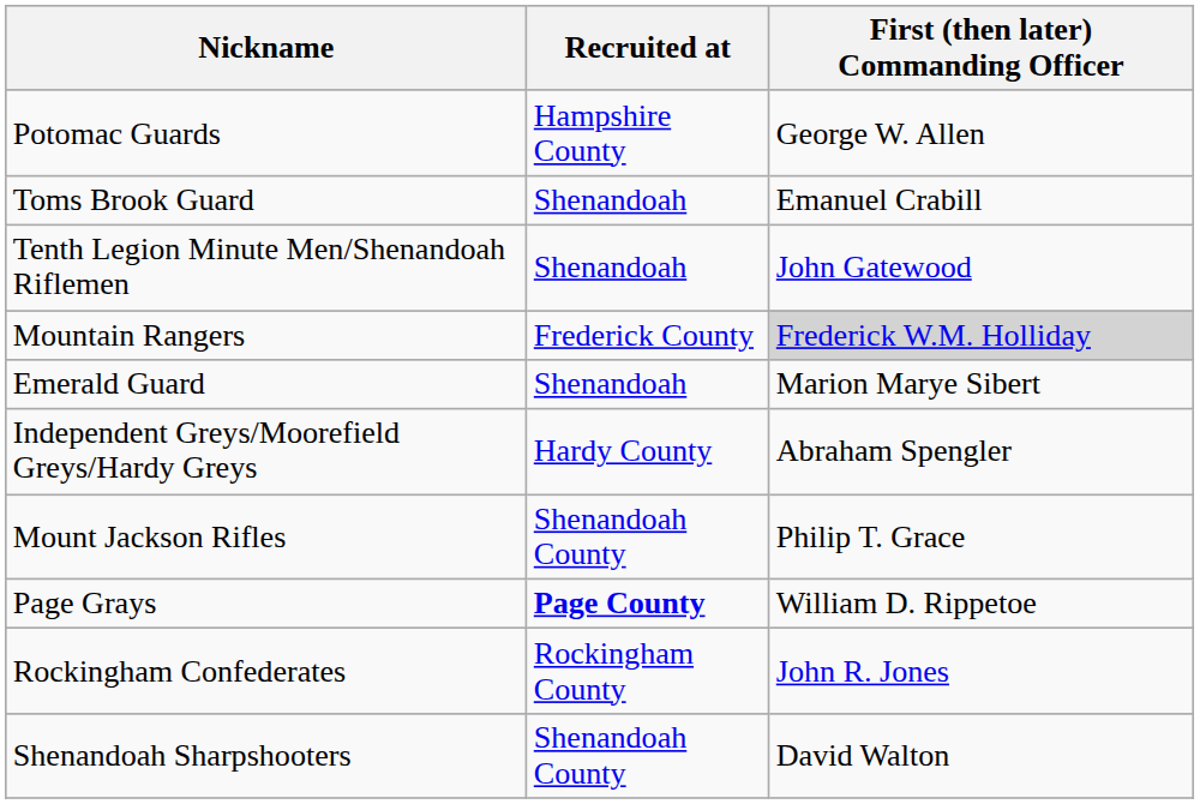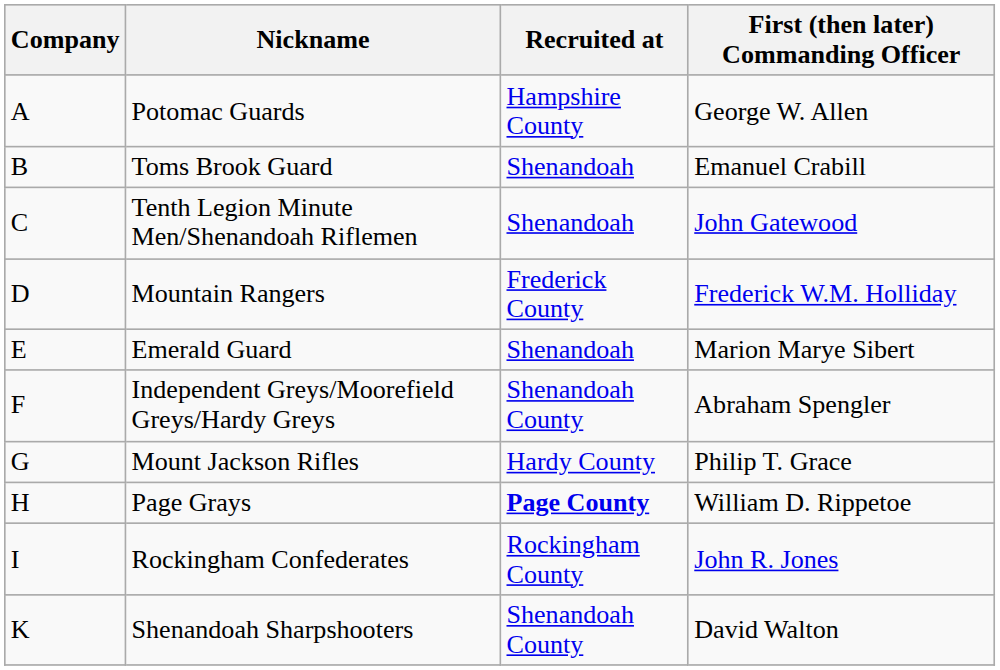+ column: Company | A | B | C | D | E | F | G | H | I | K
Mountain Rangers | First (then later) Commanding Officer: lightgrey background -> no background
Independent Greys/Moorefield Greys/Hardy Greys | Recruited at: Hardy County -> Shenandoah County
Mount Jackson Rifles | Recruited at: Shenandoah County -> Hardy County
